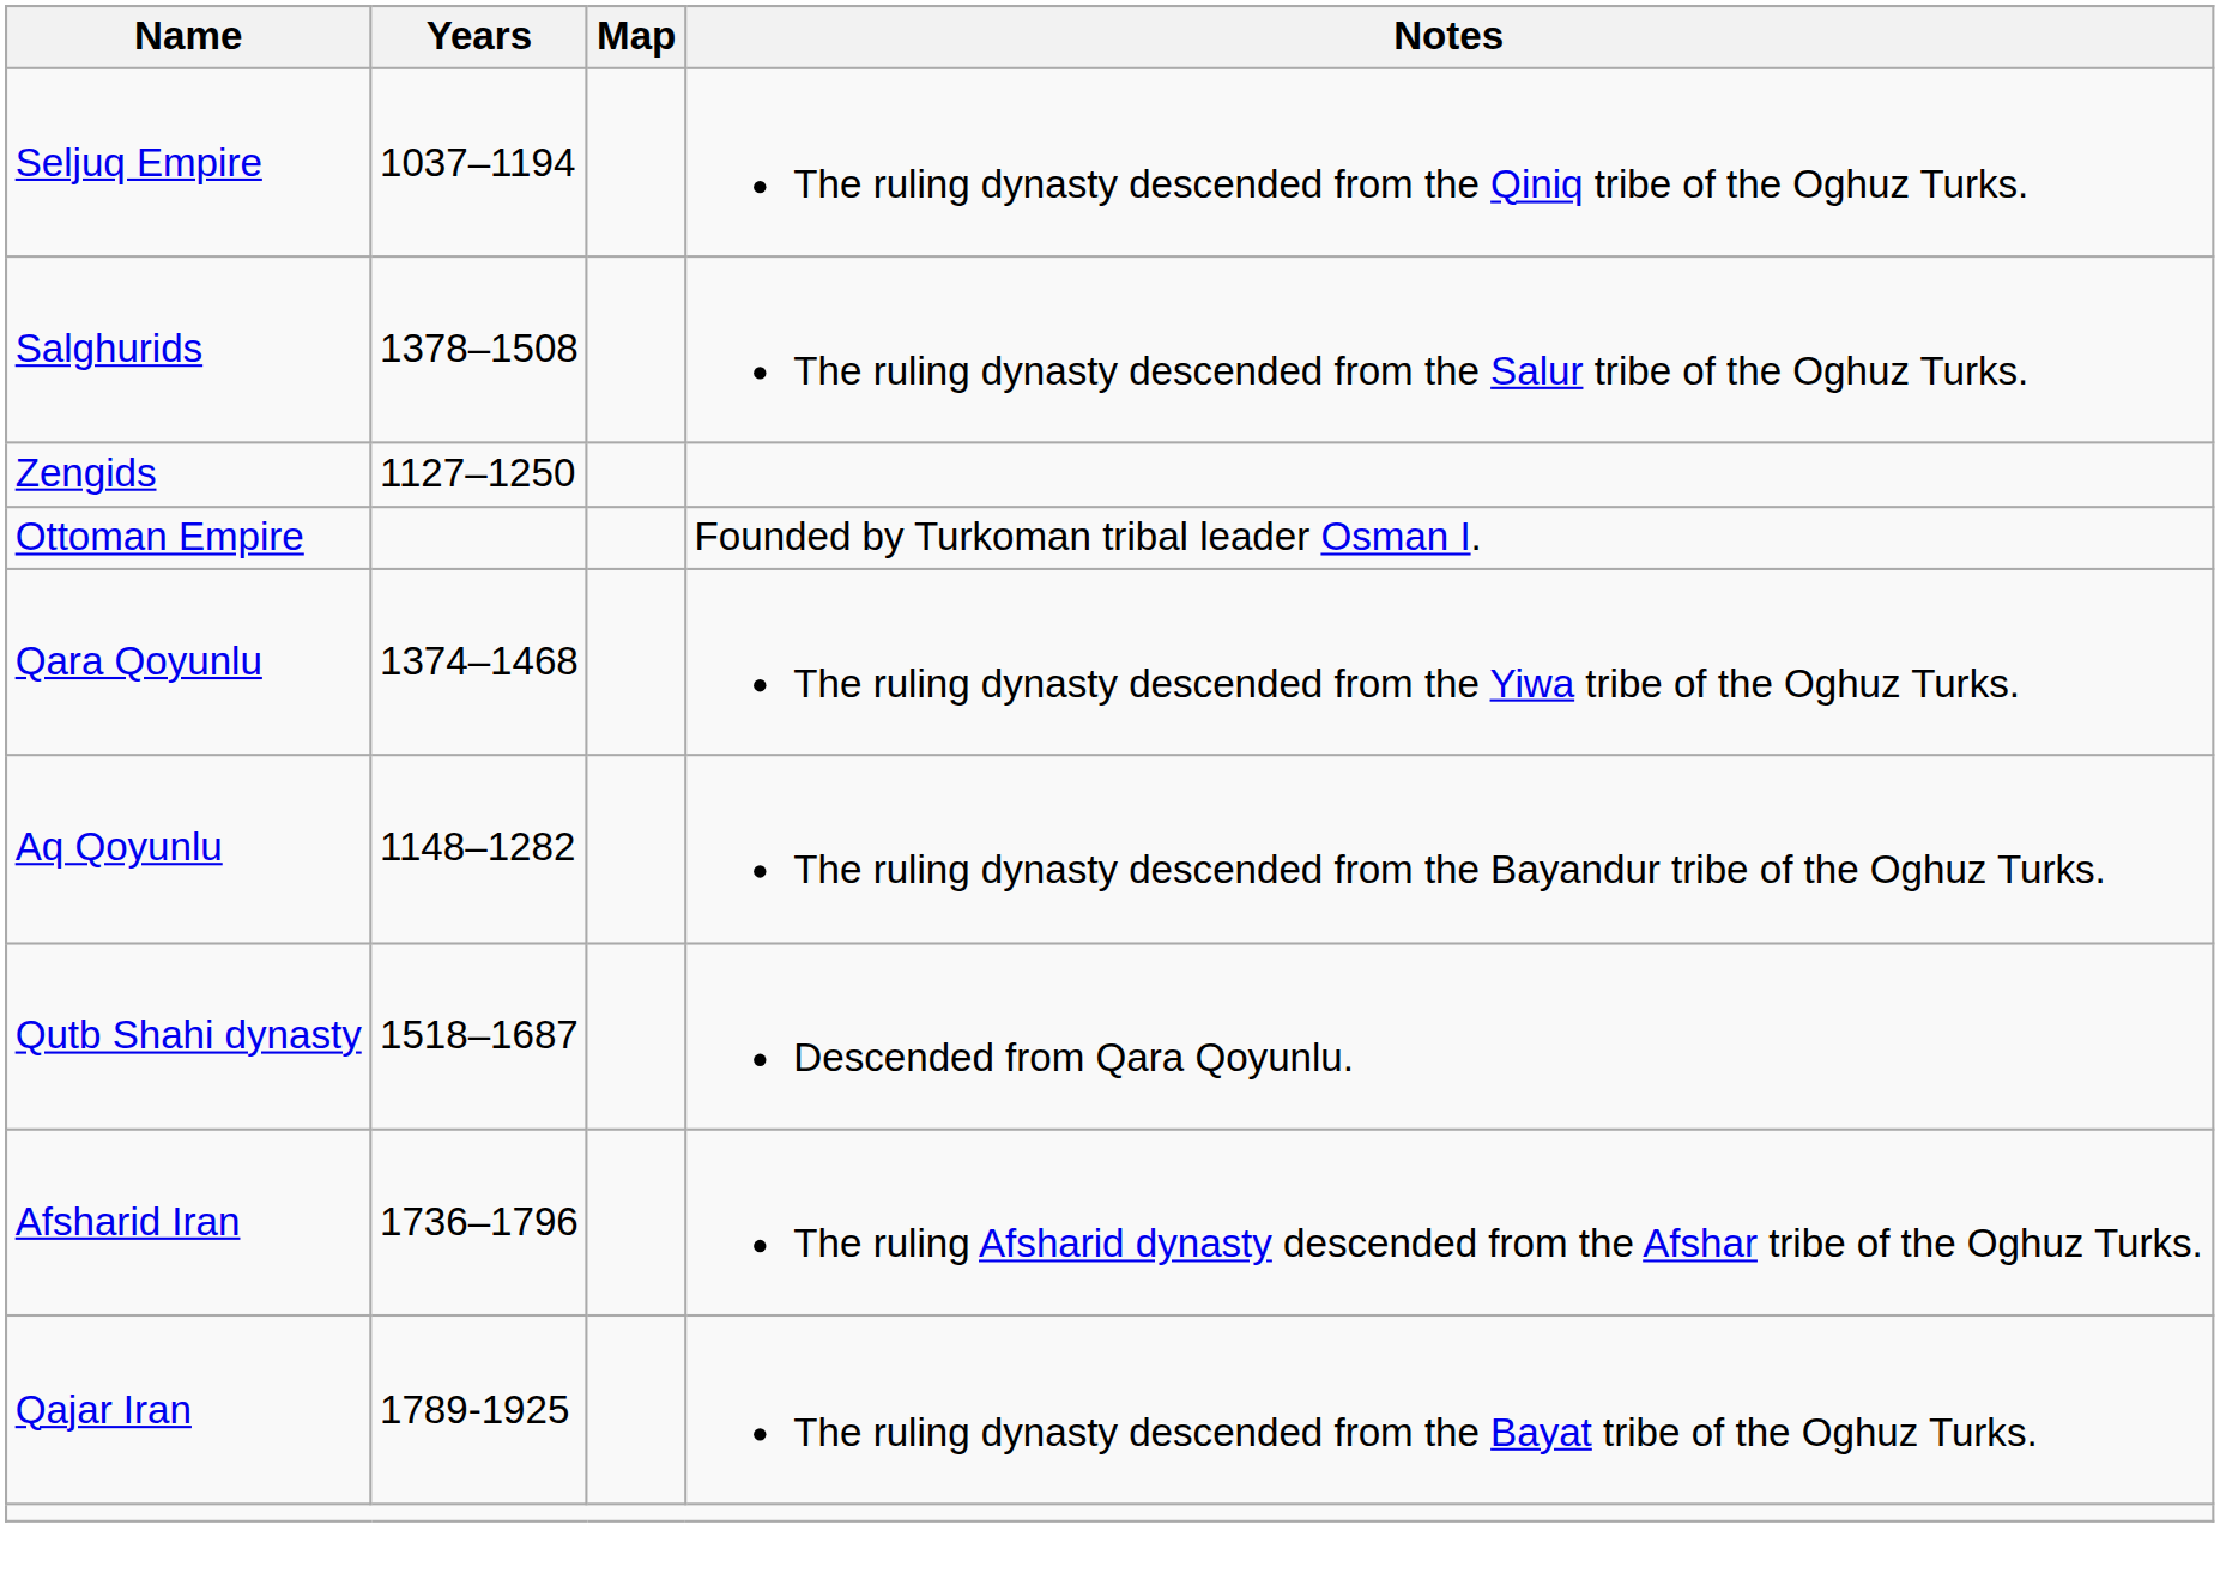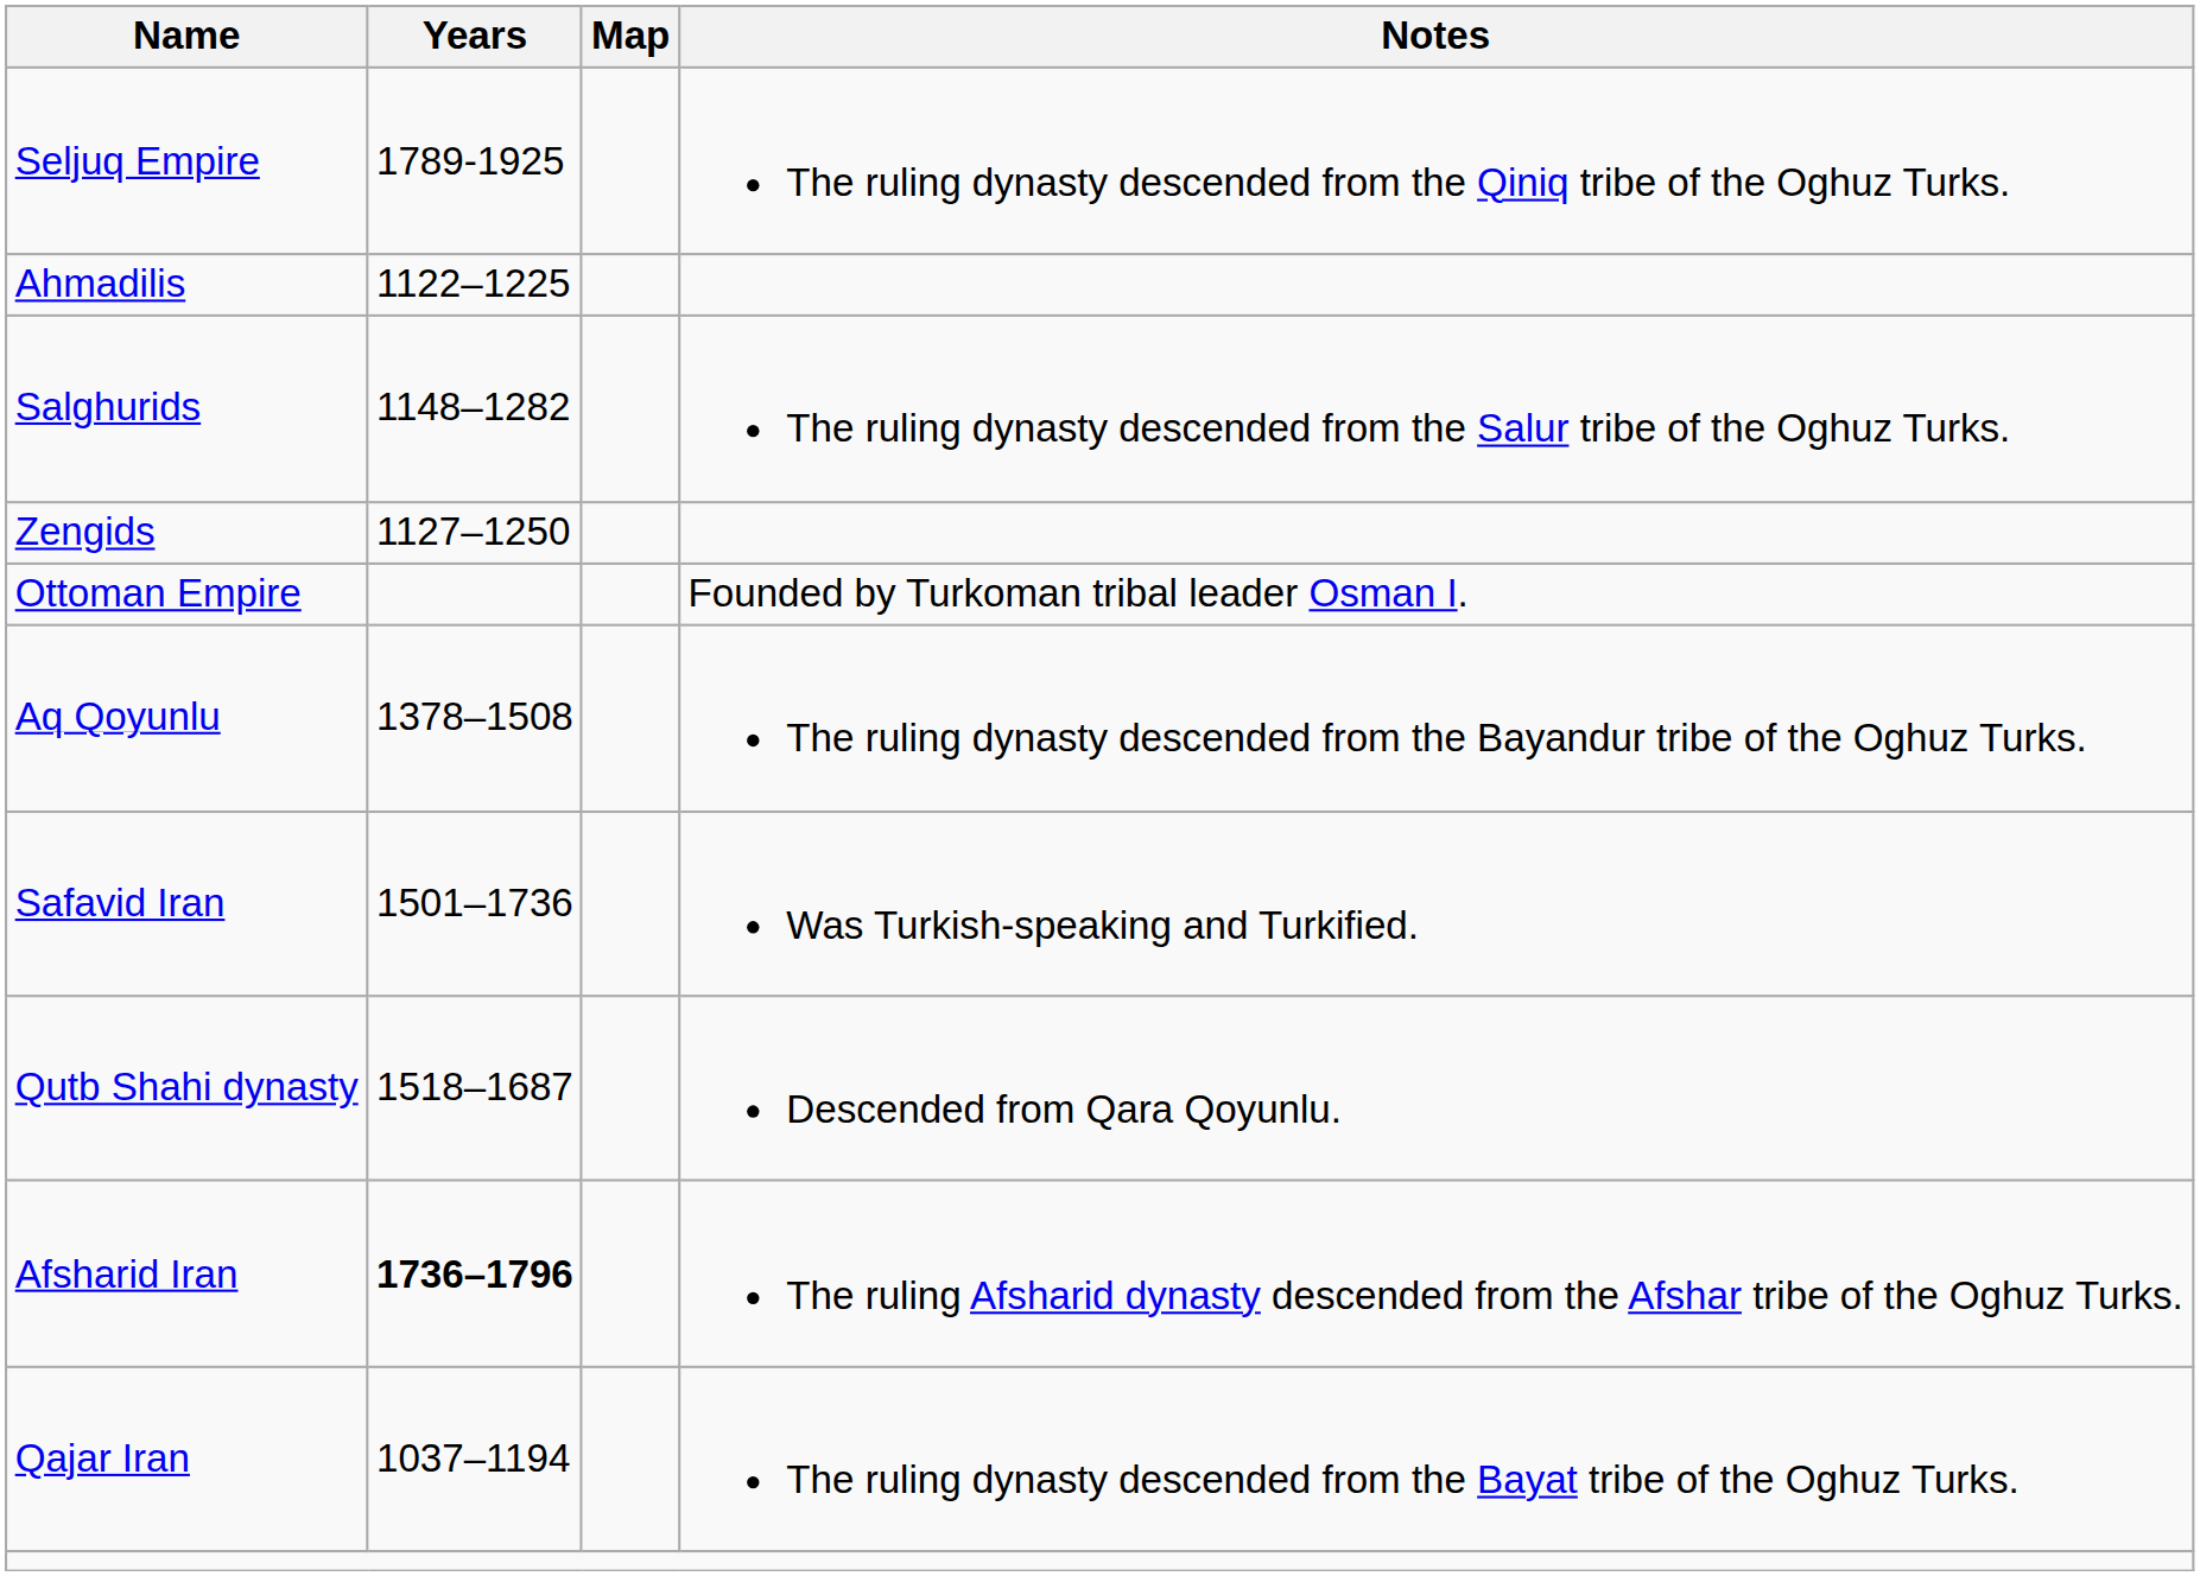Seljuq Empire | Years: 1037–1194 -> 1789-1925
+ row: Ahmadilis | 1122–1225
Salghurids | Years: 1378–1508 -> 1148–1282
- row: Qara Qoyunlu | 1374–1468 | The ruling dynasty descended from the Yiwa tribe of the Oghuz Turks.
Aq Qoyunlu | Years: 1148–1282 -> 1378–1508
+ row: Safavid Iran | 1501–1736 | Was Turkish-speaking and Turkified.
Afsharid Iran | Years: normal -> bold
Qajar Iran | Years: 1789-1925 -> 1037–1194
